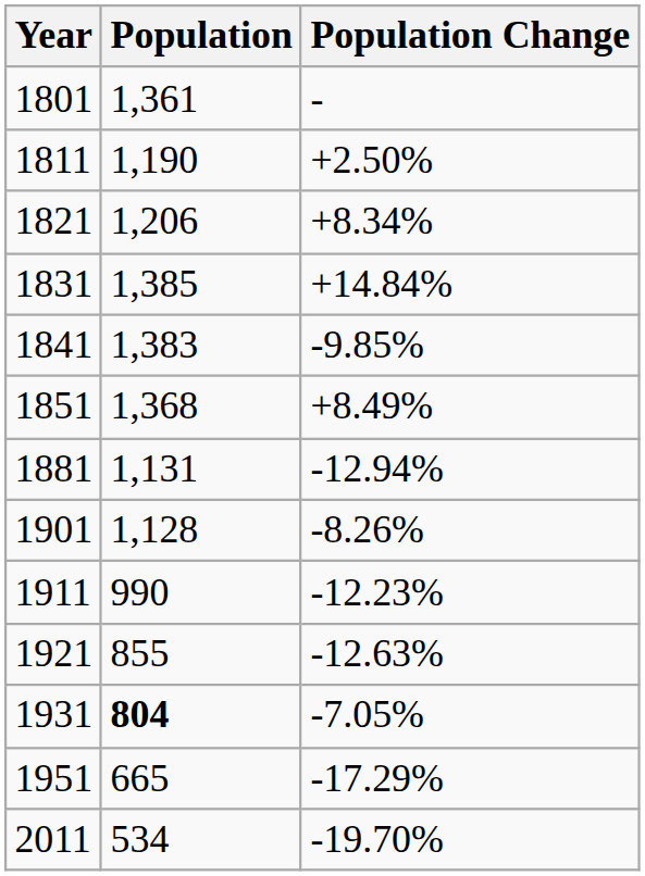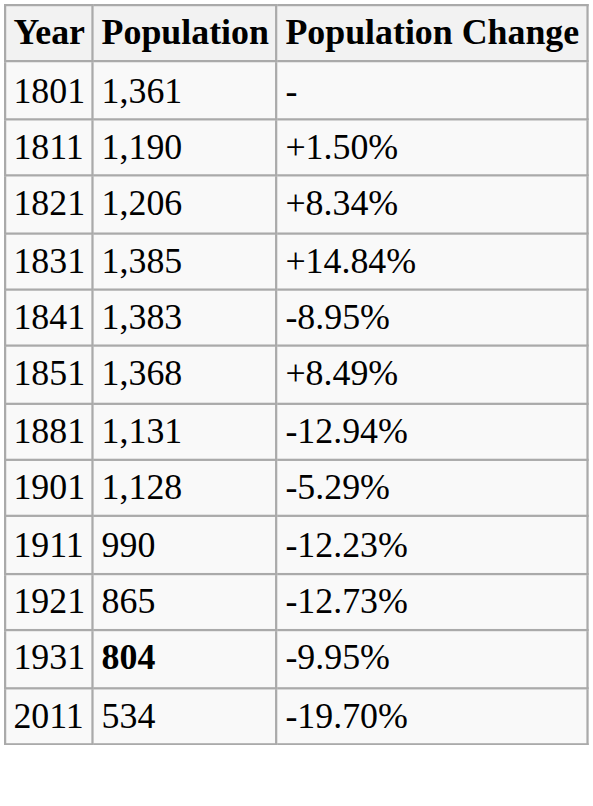1811 | Population Change: +2.50% -> +1.50%
1841 | Population Change: -9.85% -> -8.95%
1901 | Population Change: -8.26% -> -5.29%
1921 | Population: 855 -> 865
1921 | Population Change: -12.63% -> -12.73%
1931 | Population Change: -7.05% -> -9.95%
- row: 1951 | 665 | -17.29%
